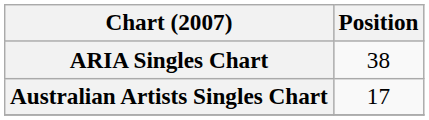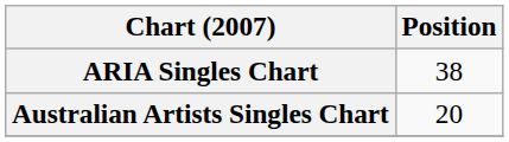Australian Artists Singles Chart | Position: 17 -> 20
